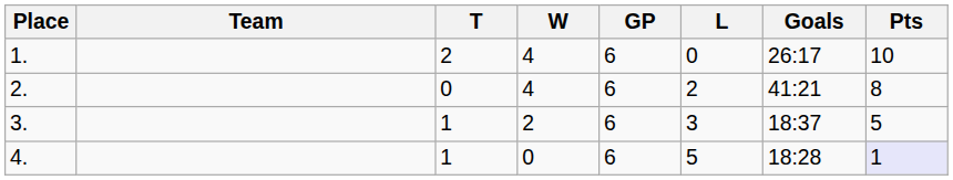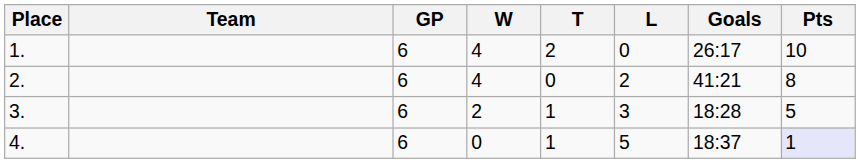columns swapped: GP <-> T
3. | Goals: 18:37 -> 18:28
4. | Goals: 18:28 -> 18:37
